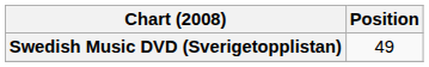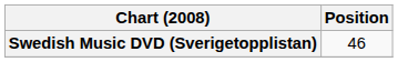Swedish Music DVD (Sverigetopplistan) | Position: 49 -> 46
